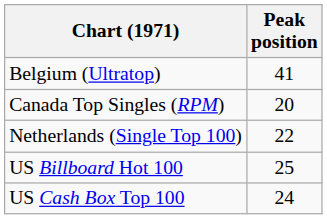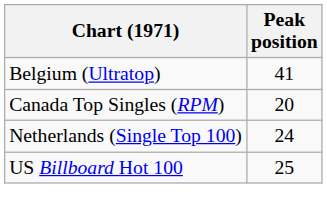Netherlands (Single Top 100) | Peak position: 22 -> 24
- row: US Cash Box Top 100 | 24
